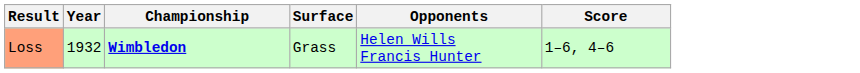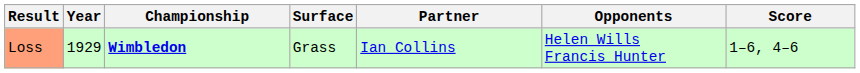+ column: Partner | Ian Collins
Loss | Year: 1932 -> 1929
